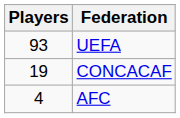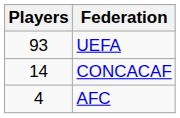CONCACAF | Players: 19 -> 14
